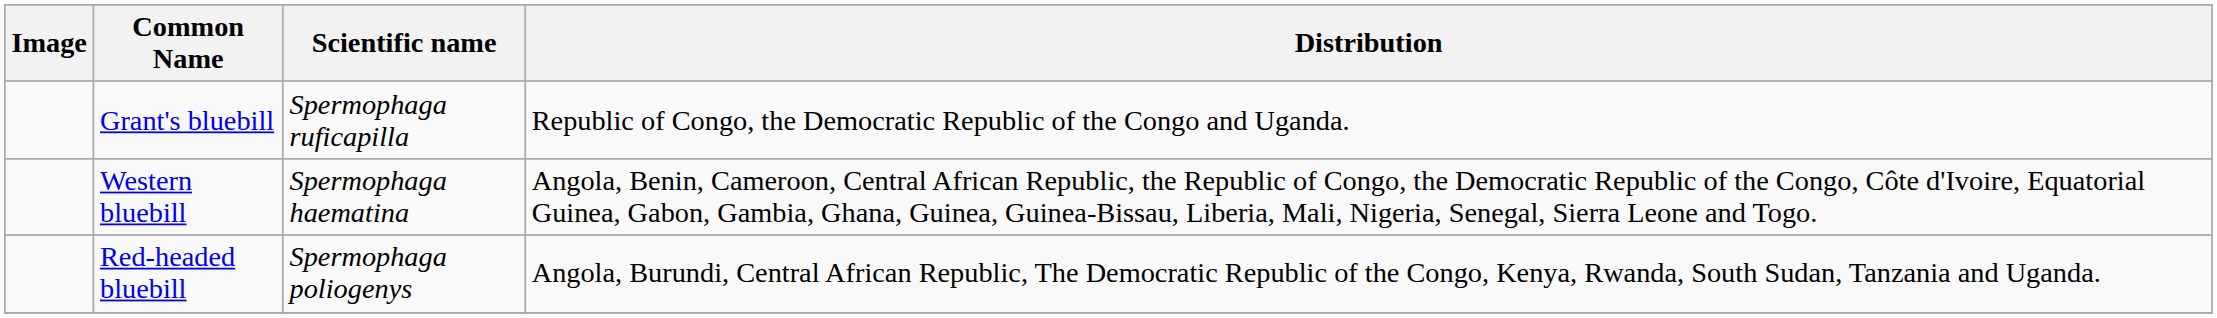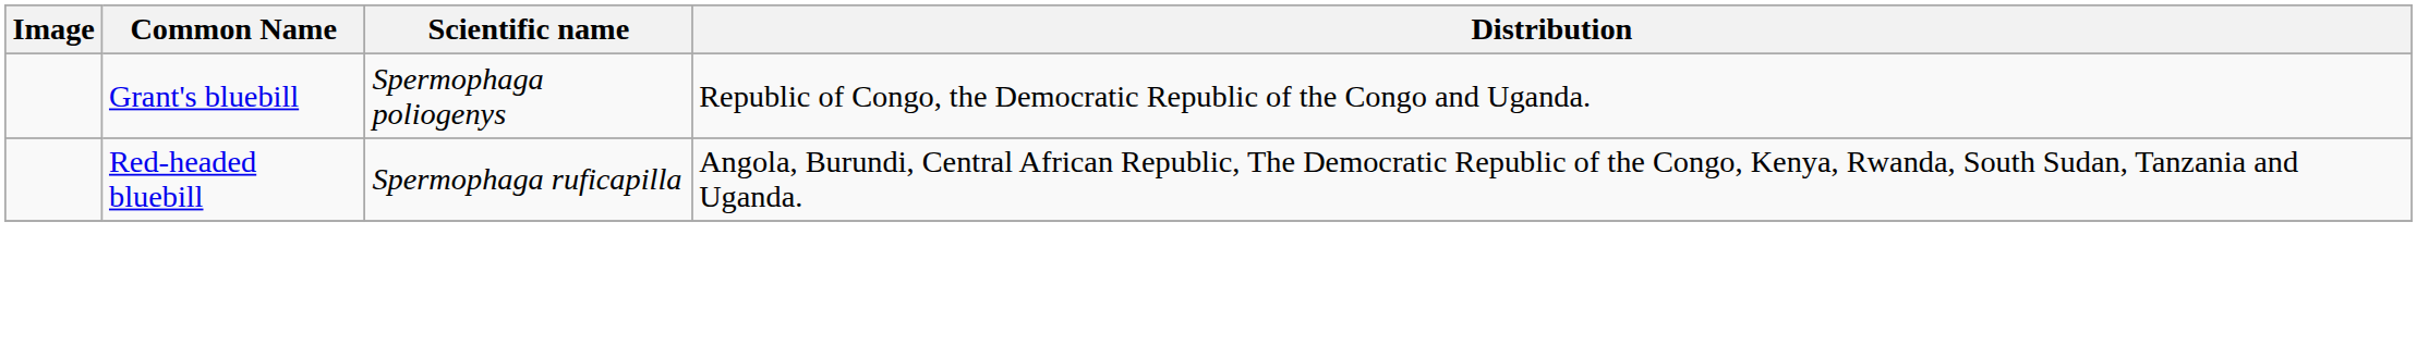Grant's bluebill | Scientific name: Spermophaga ruficapilla -> Spermophaga poliogenys
- row: Western bluebill | Spermophaga haematina | Angola, Benin, Cameroon, Central African Republic, the Republic of Congo, the Democratic Republic of the Congo, Côte d'Ivoire, Equatorial Guinea, Gabon, Gambia, Ghana, Guinea, Guinea-Bissau, Liberia, Mali, Nigeria, Senegal, Sierra Leone and Togo.
Red-headed bluebill | Scientific name: Spermophaga poliogenys -> Spermophaga ruficapilla
